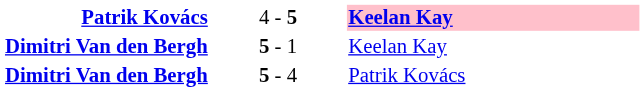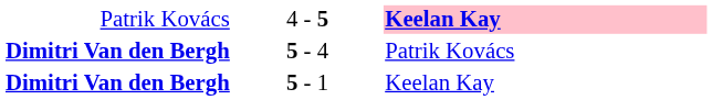4 - 5 | column 1: bold -> normal
rows swapped: 5 - 4 <-> 5 - 1
